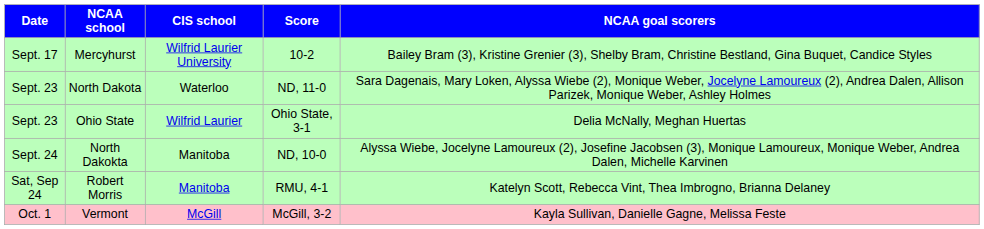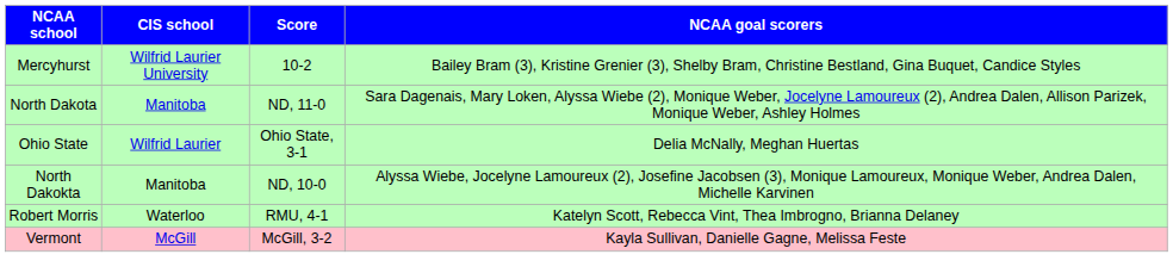- column: Date | Sept. 17 | Sept. 23 | Sept. 23 | Sept. 24 | Sat, Sep 24 | Oct. 1
North Dakota | CIS school: Waterloo -> Manitoba
Robert Morris | CIS school: Manitoba -> Waterloo
